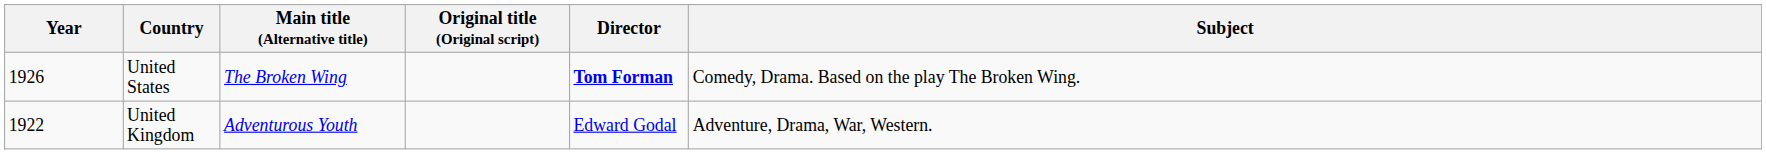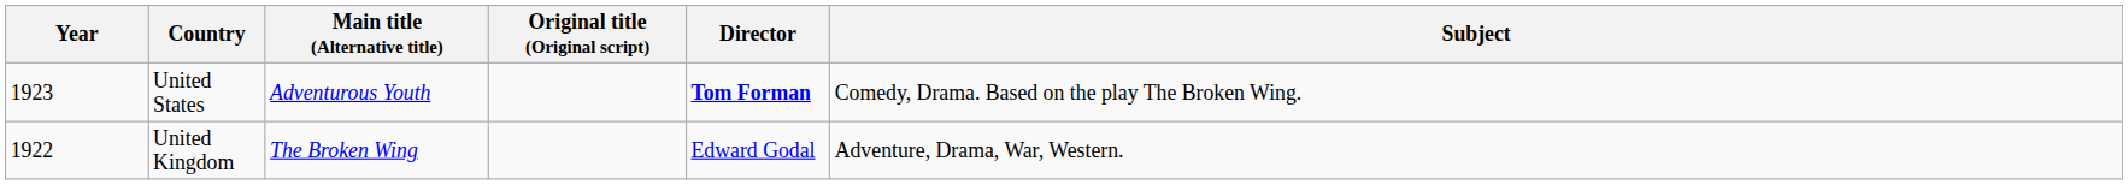United States | Year: 1926 -> 1923
United States | Main title (Alternative title): The Broken Wing -> Adventurous Youth
United Kingdom | Main title (Alternative title): Adventurous Youth -> The Broken Wing
